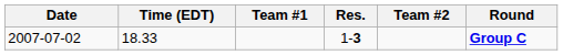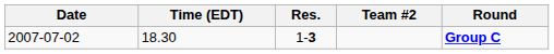- column: Team #1
2007-07-02 | Time (EDT): 18.33 -> 18.30
